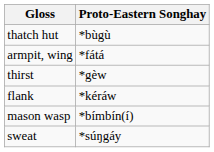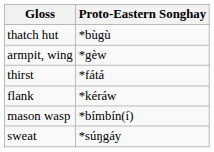armpit, wing | Proto-Eastern Songhay: *fátá -> *gèw
thirst | Proto-Eastern Songhay: *gèw -> *fátá
